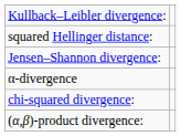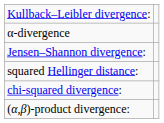rows swapped: squared Hellinger distance: <-> α-divergence
